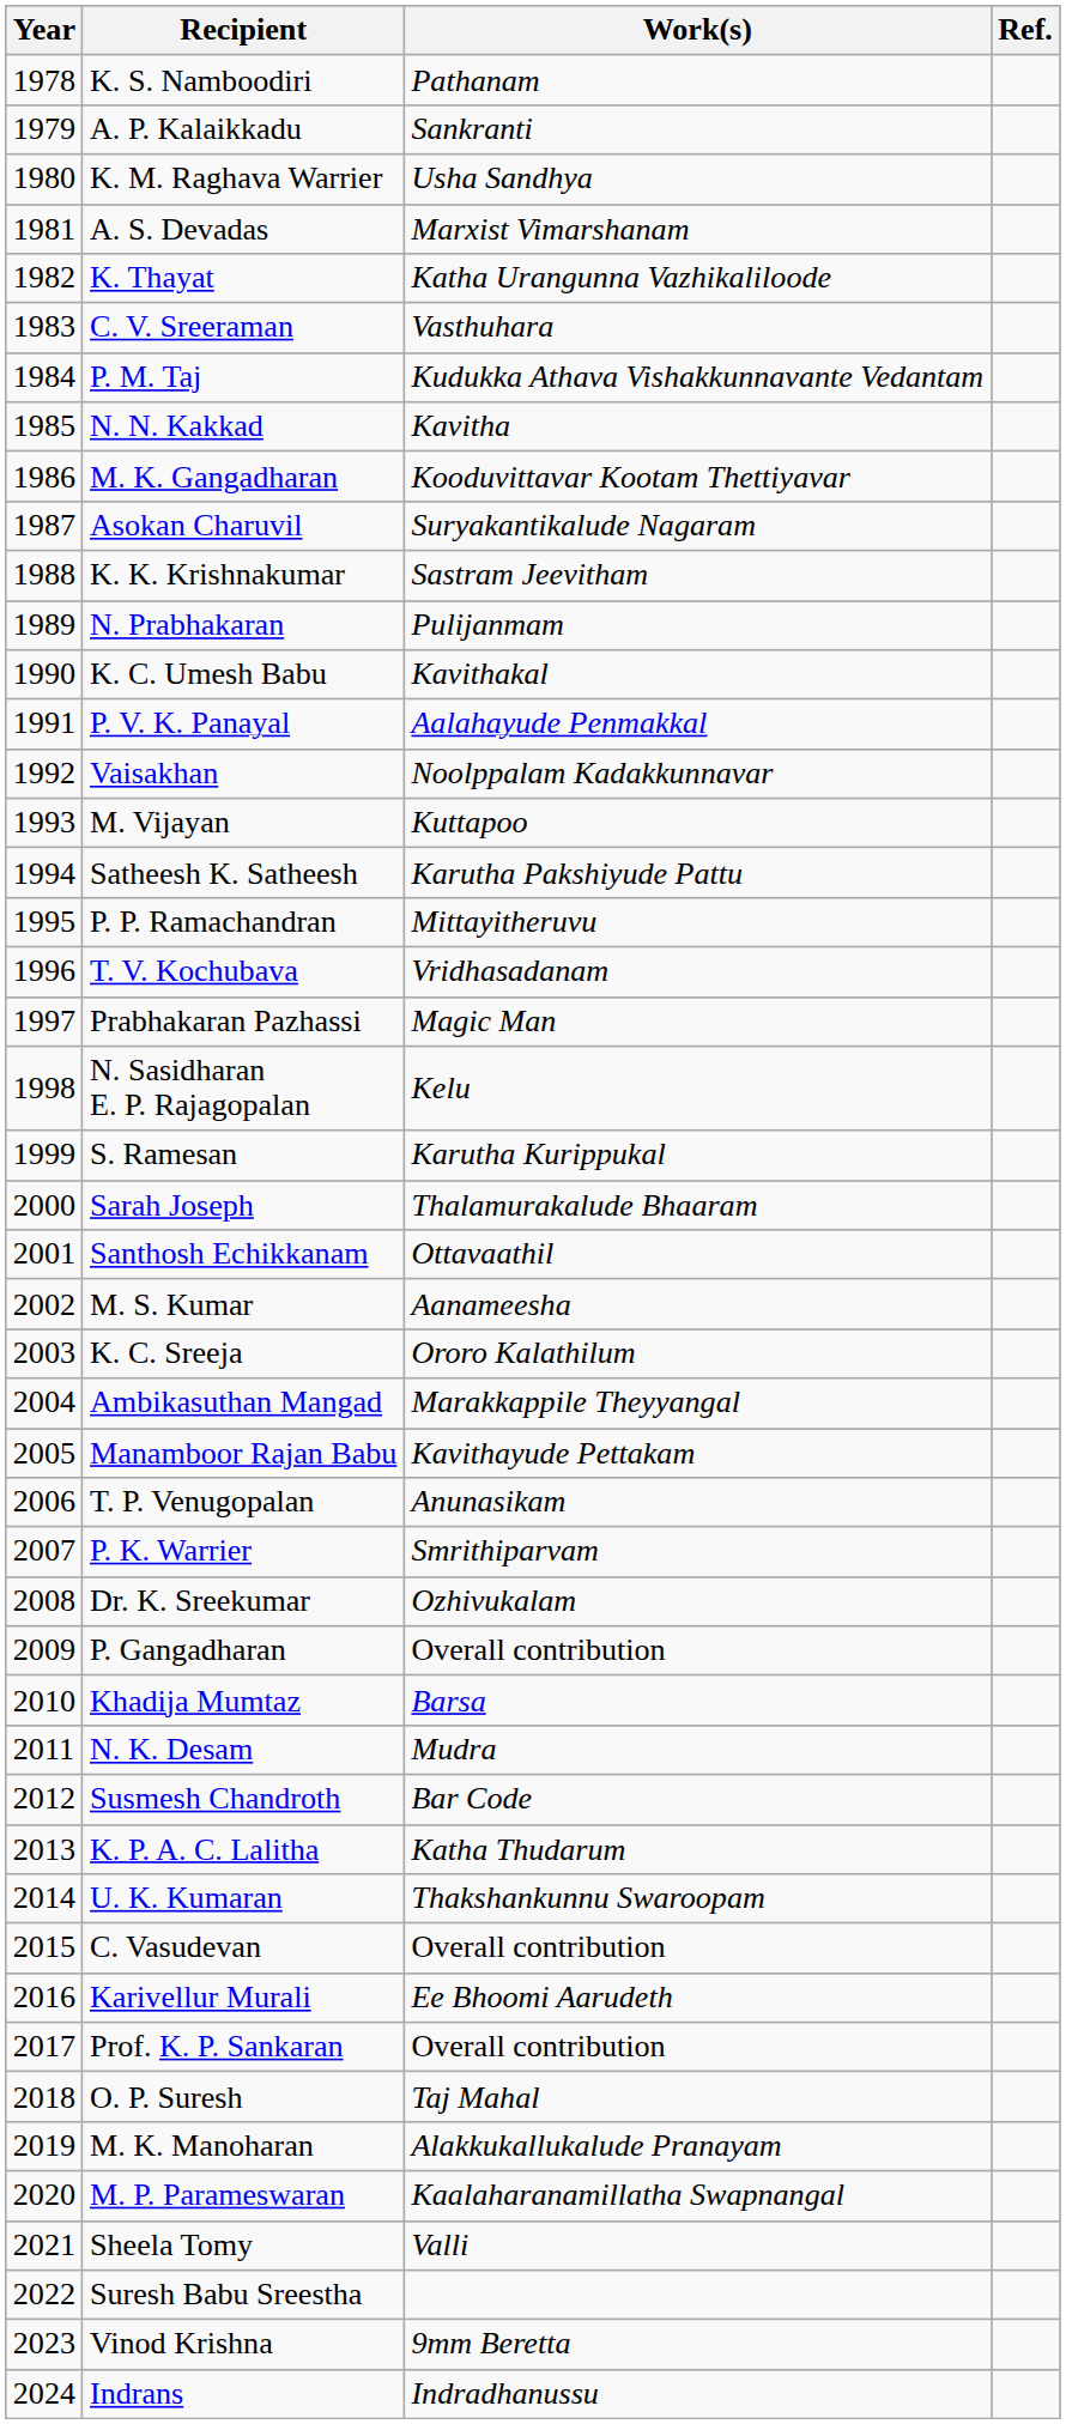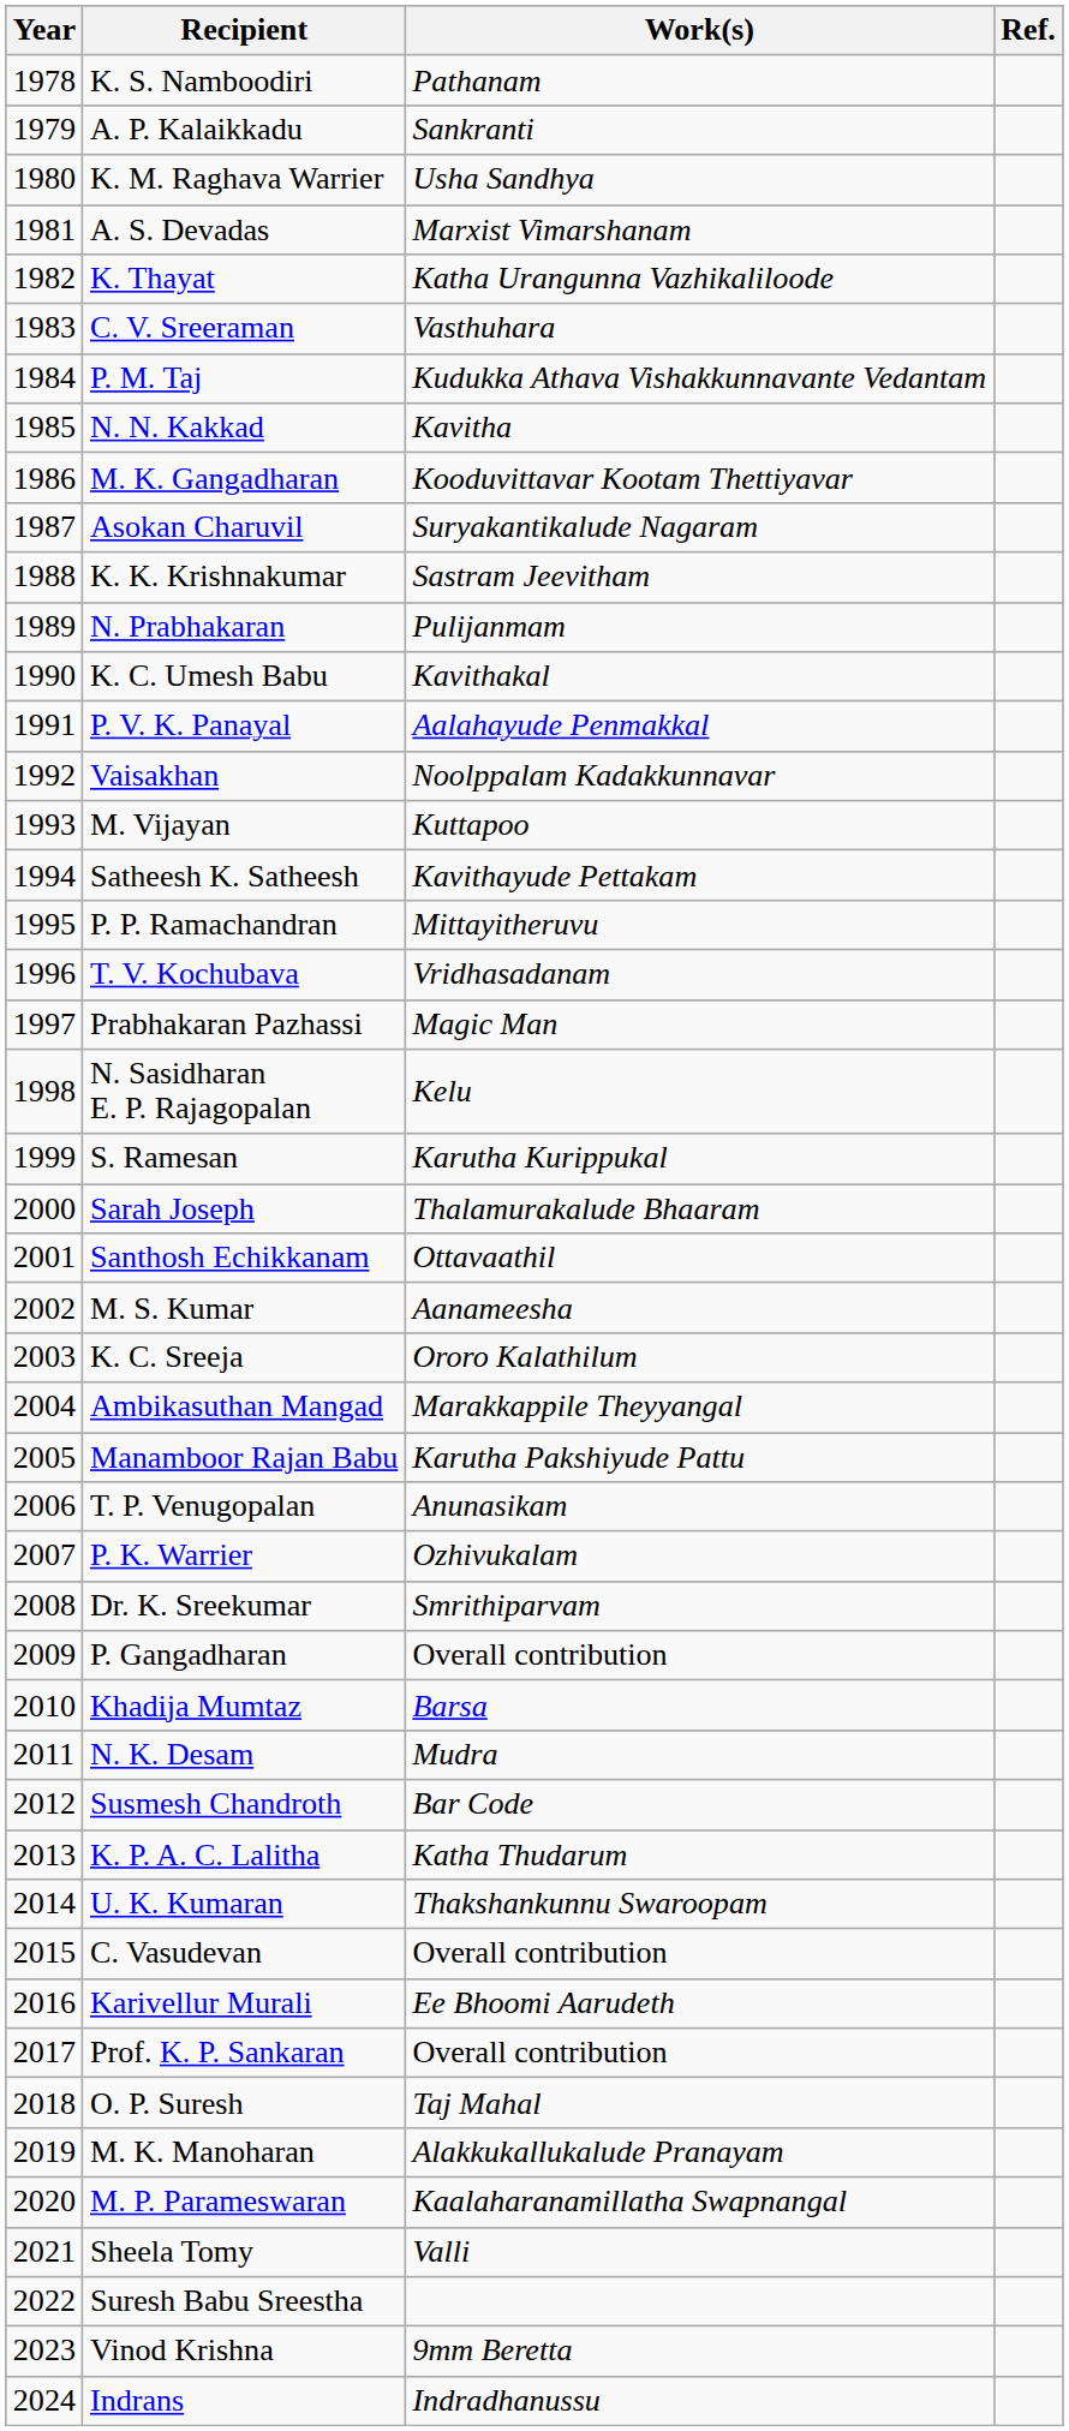Satheesh K. Satheesh | Work(s): Karutha Pakshiyude Pattu -> Kavithayude Pettakam
Manamboor Rajan Babu | Work(s): Kavithayude Pettakam -> Karutha Pakshiyude Pattu
P. K. Warrier | Work(s): Smrithiparvam -> Ozhivukalam
Dr. K. Sreekumar | Work(s): Ozhivukalam -> Smrithiparvam
